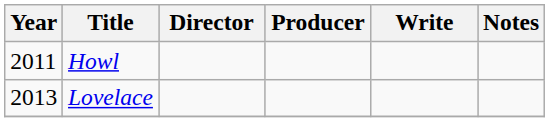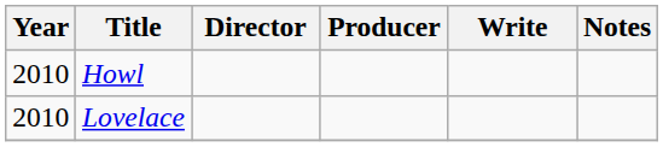Howl | Year: 2011 -> 2010
Lovelace | Year: 2013 -> 2010
